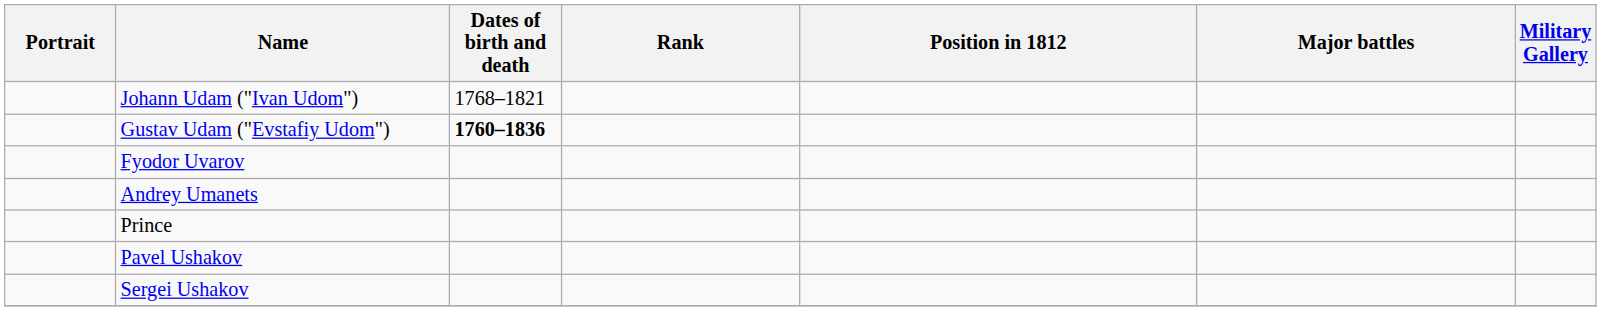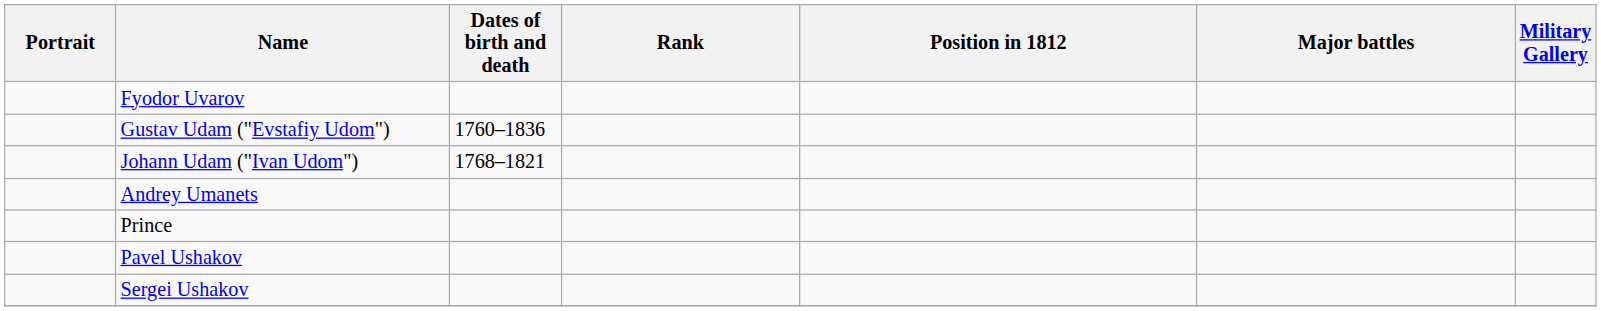rows swapped: Fyodor Uvarov <-> Johann Udam ("Ivan Udom")
Gustav Udam ("Evstafiy Udom") | Dates of birth and death: bold -> normal
